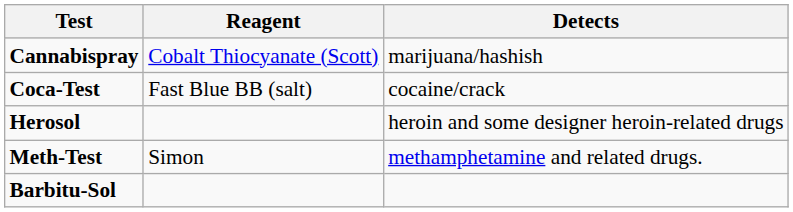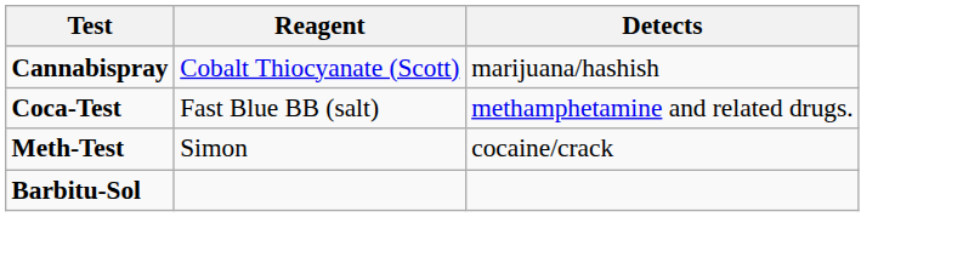Coca-Test | Detects: cocaine/crack -> methamphetamine and related drugs.
- row: Herosol | heroin and some designer heroin-related drugs
Meth-Test | Detects: methamphetamine and related drugs. -> cocaine/crack
